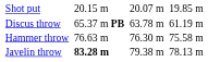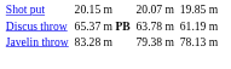- row: Hammer throw | 76.63 m | 76.30 m | 75.58 m
Javelin throw | column 3: bold -> normal
